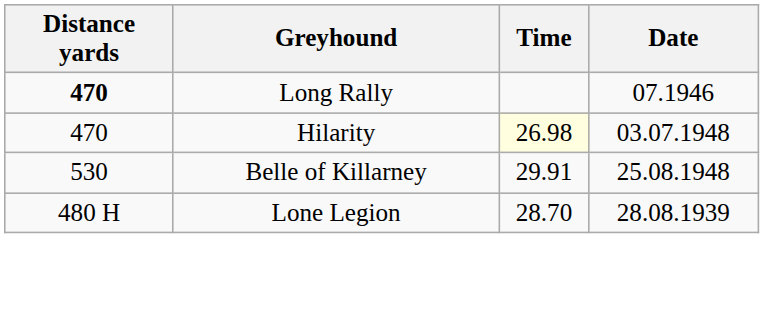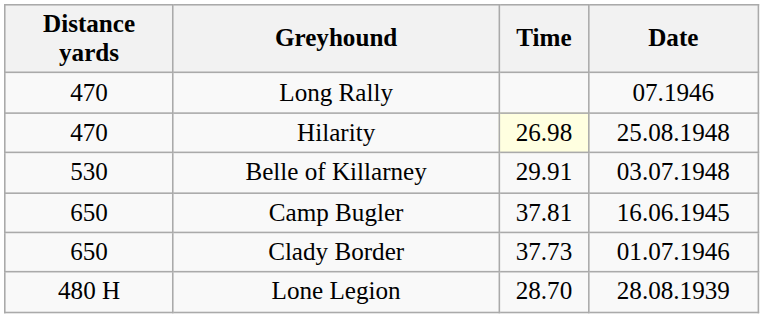Long Rally | Distance yards: bold -> normal
Hilarity | Date: 03.07.1948 -> 25.08.1948
Belle of Killarney | Date: 25.08.1948 -> 03.07.1948
+ row: 650 | Camp Bugler | 37.81 | 16.06.1945
+ row: 650 | Clady Border | 37.73 | 01.07.1946
